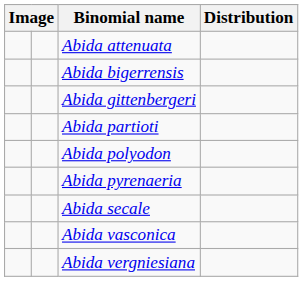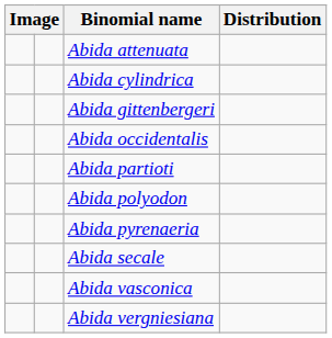- row: Abida bigerrensis
+ row: Abida cylindrica
+ row: Abida occidentalis
